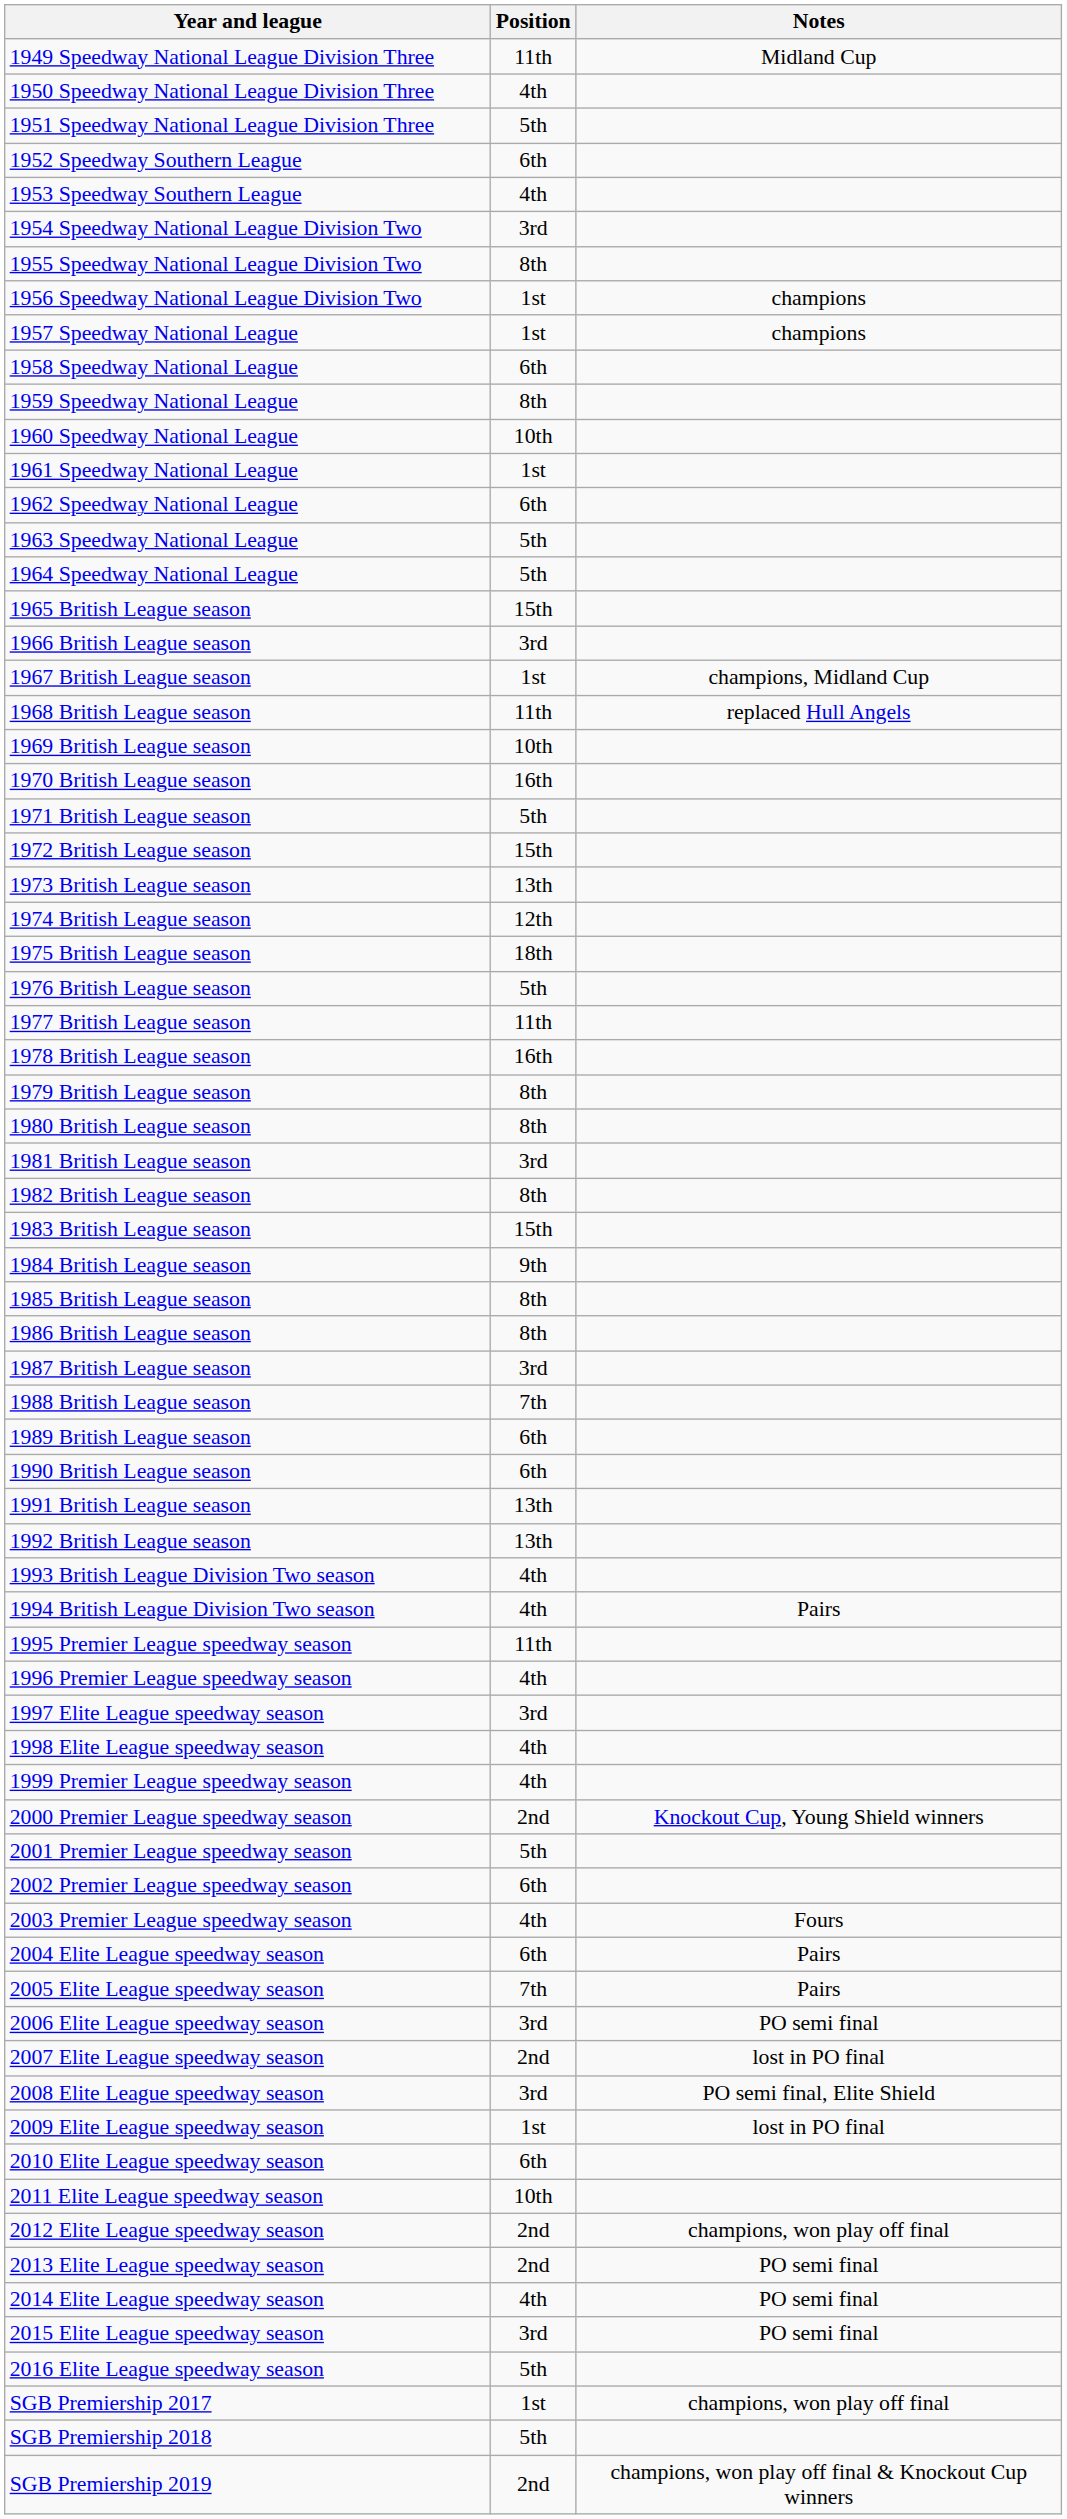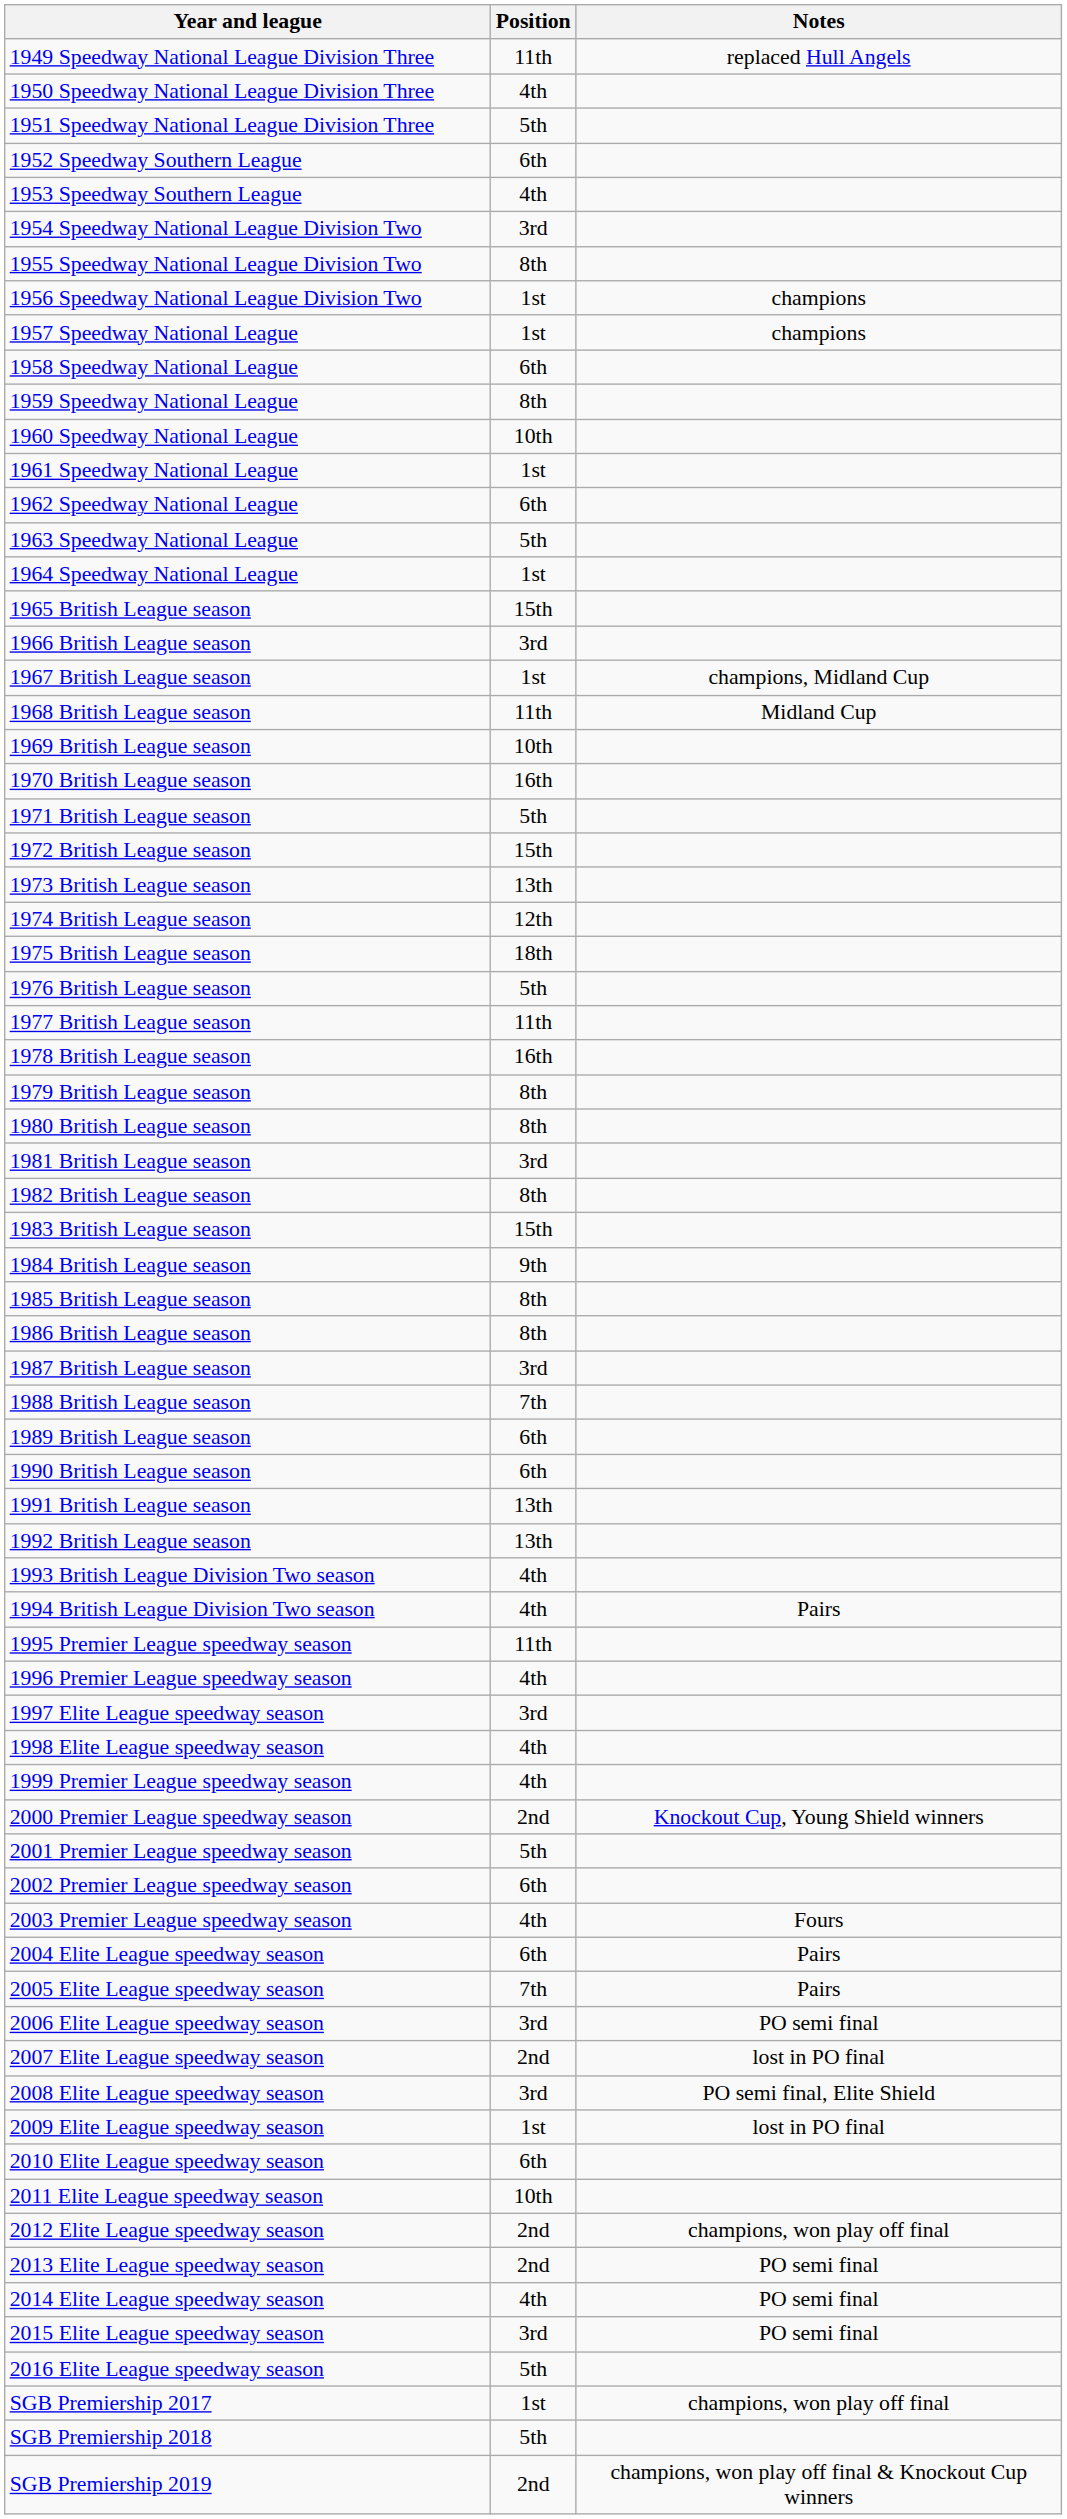1949 Speedway National League Division Three | Notes: Midland Cup -> replaced Hull Angels
1964 Speedway National League | Position: 5th -> 1st
1968 British League season | Notes: replaced Hull Angels -> Midland Cup
